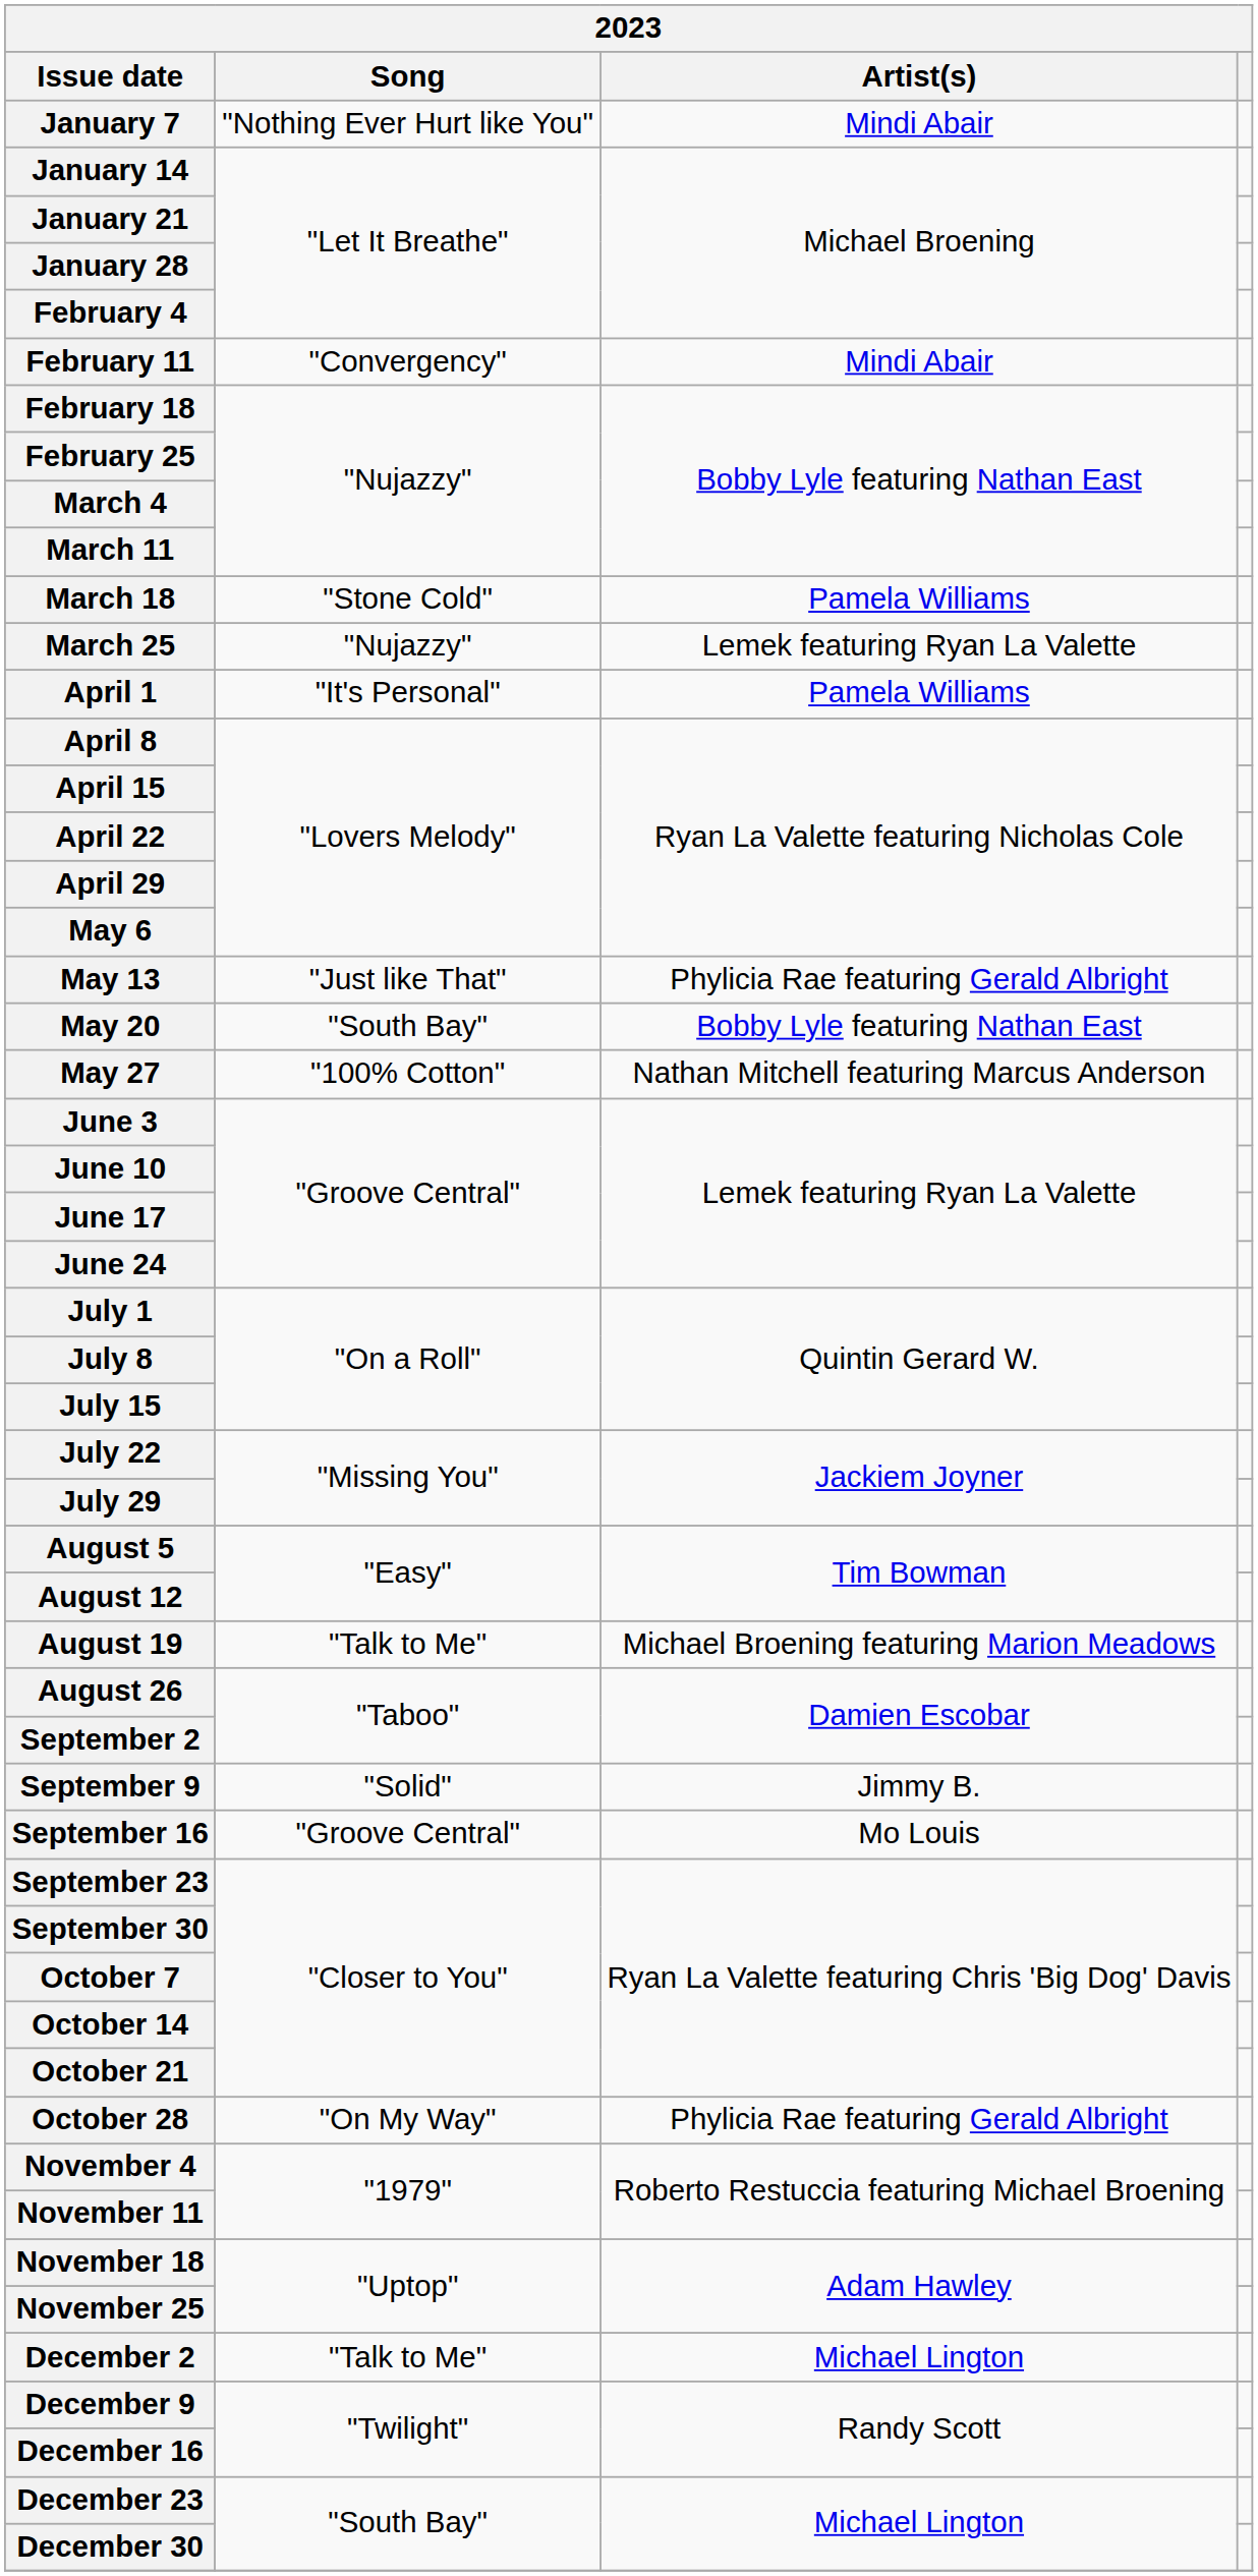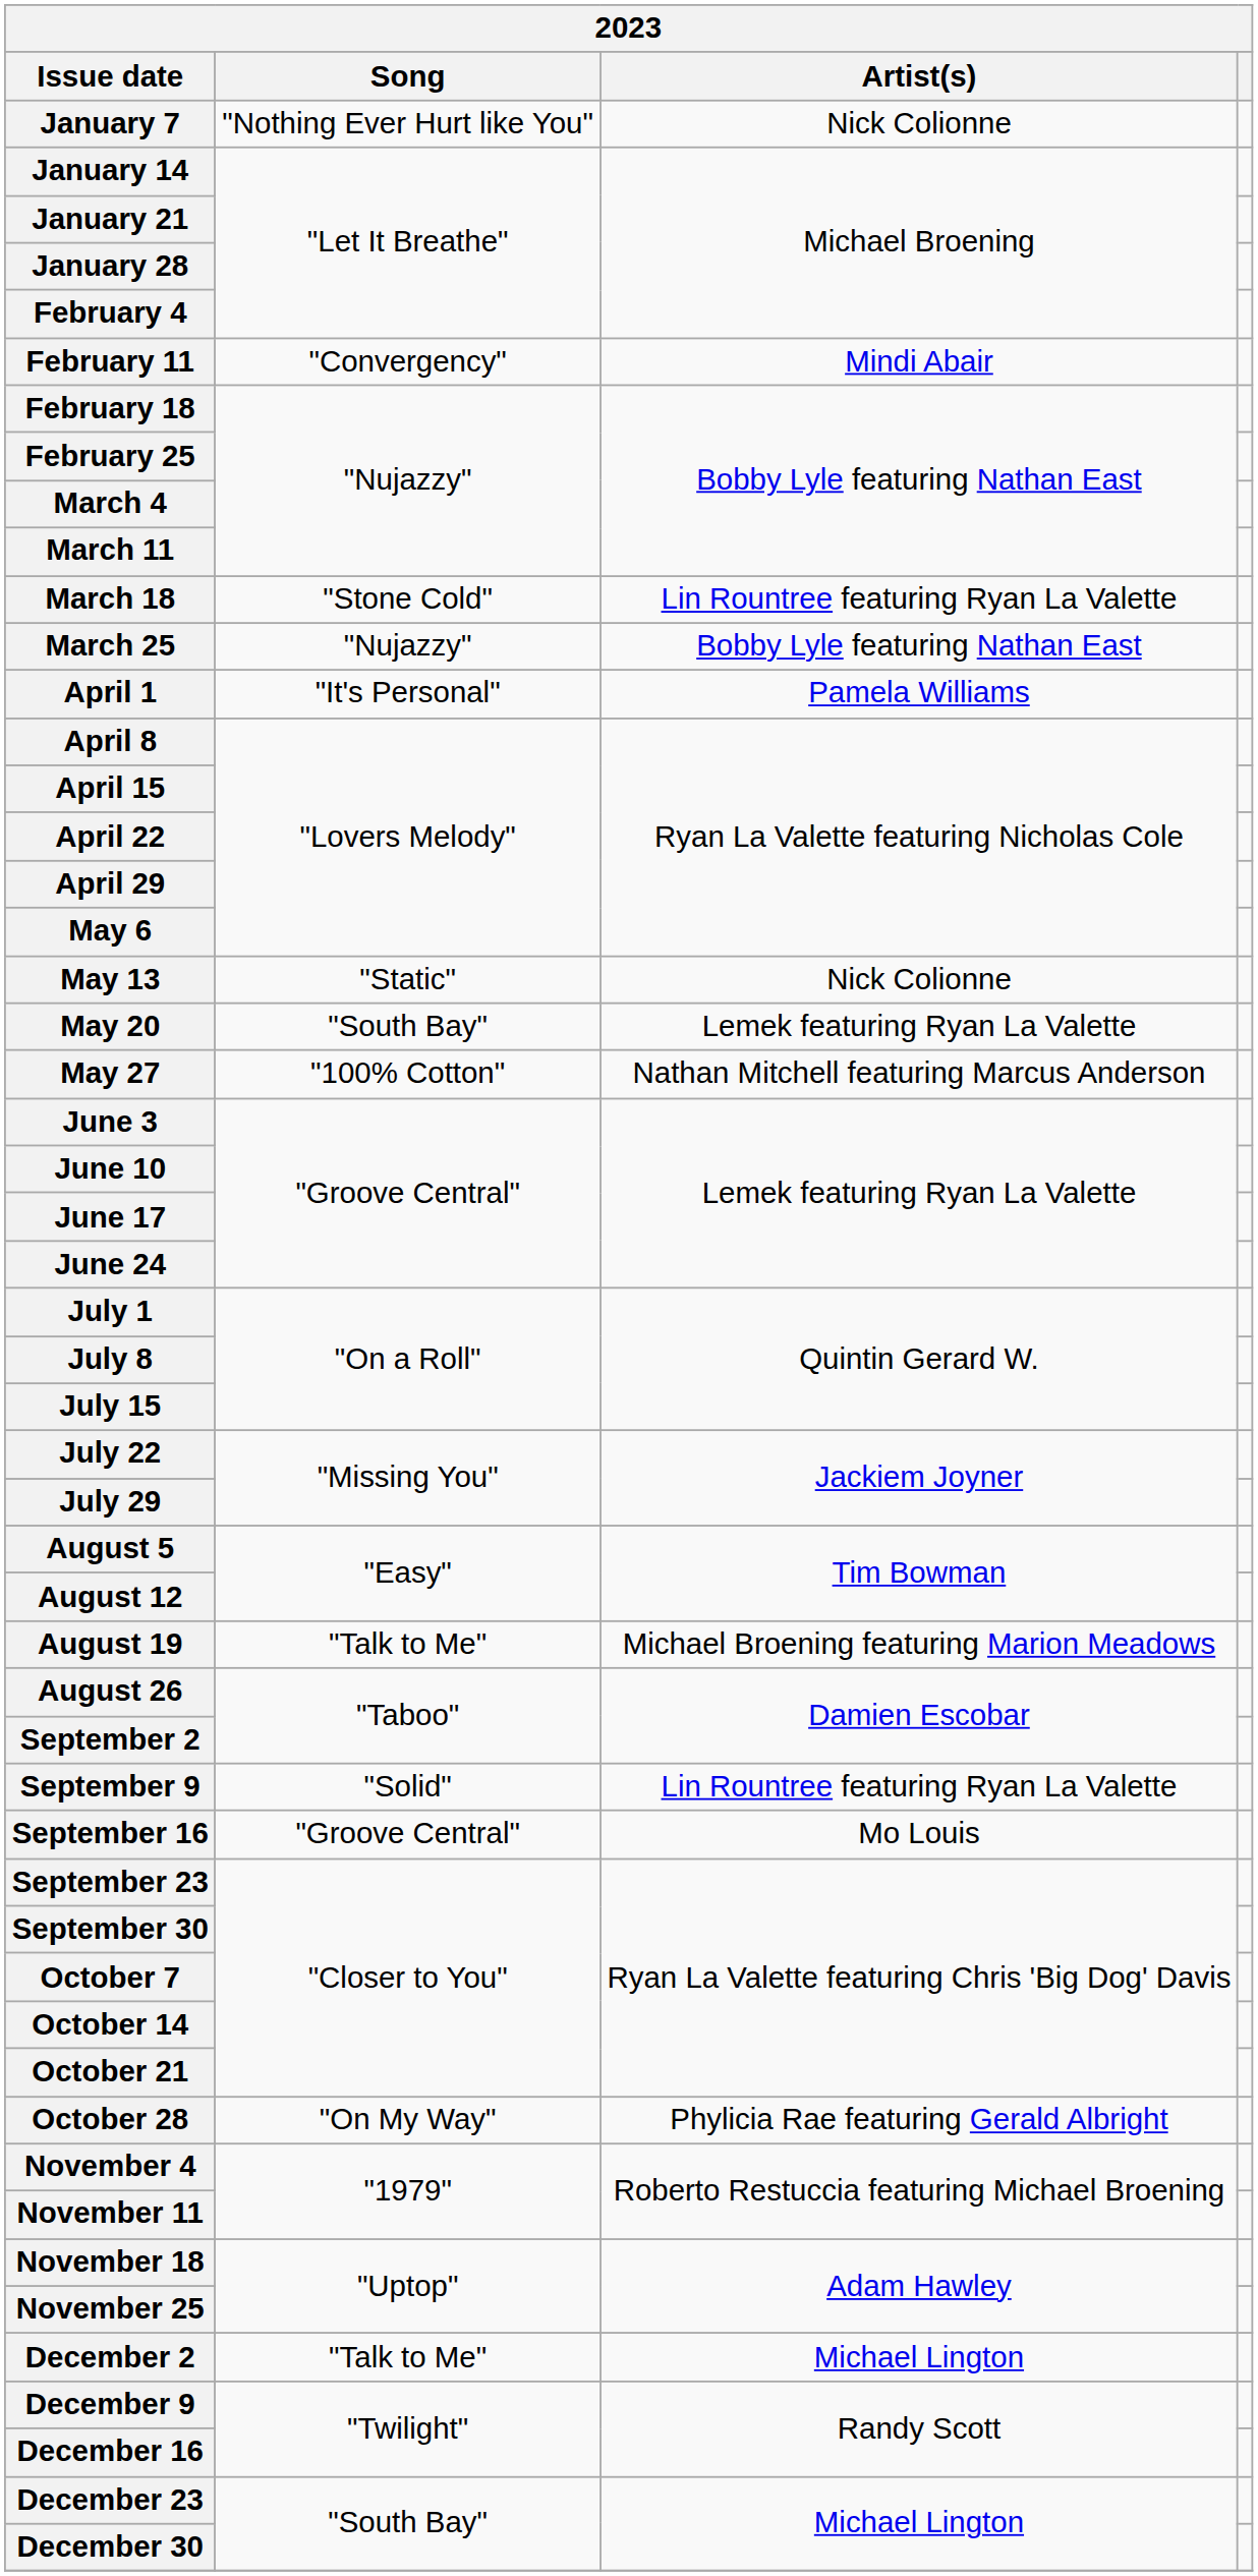January 7 | Artist(s): Mindi Abair -> Nick Colionne
March 18 | Artist(s): Pamela Williams -> Lin Rountree featuring Ryan La Valette
March 25 | Artist(s): Lemek featuring Ryan La Valette -> Bobby Lyle featuring Nathan East
May 13 | Song: "Just like That" -> "Static"
May 13 | Artist(s): Phylicia Rae featuring Gerald Albright -> Nick Colionne
May 20 | Artist(s): Bobby Lyle featuring Nathan East -> Lemek featuring Ryan La Valette
September 9 | Artist(s): Jimmy B. -> Lin Rountree featuring Ryan La Valette
